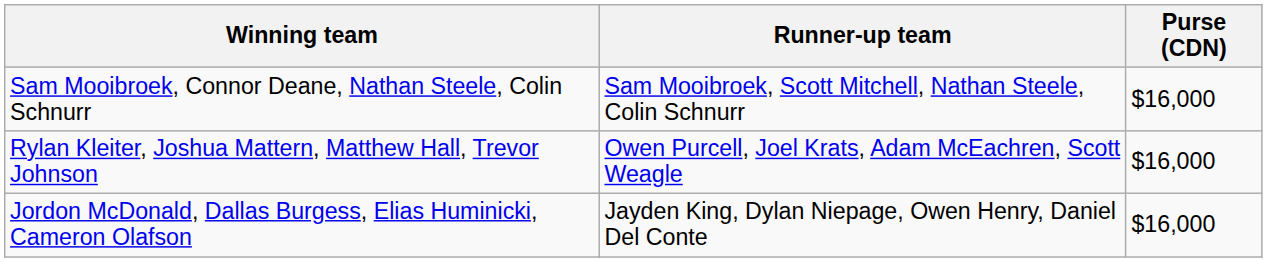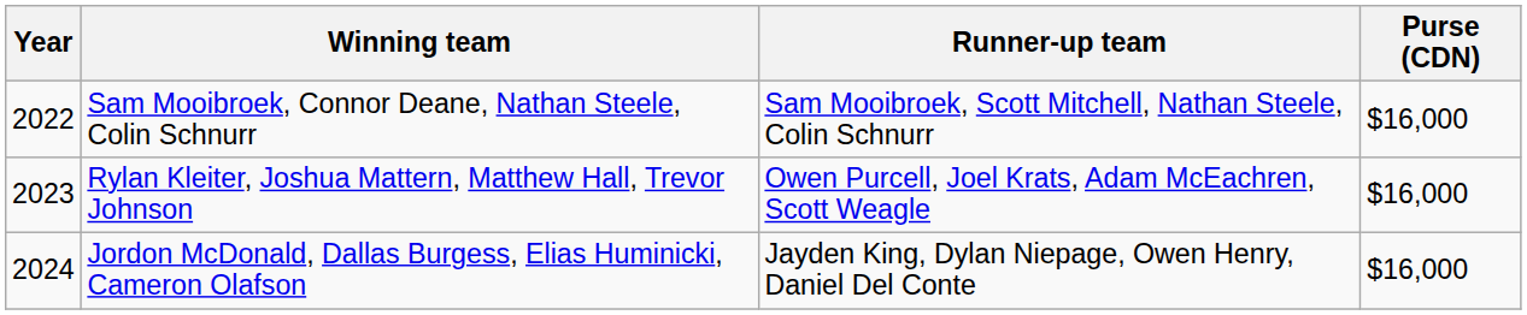+ column: Year | 2022 | 2023 | 2024
